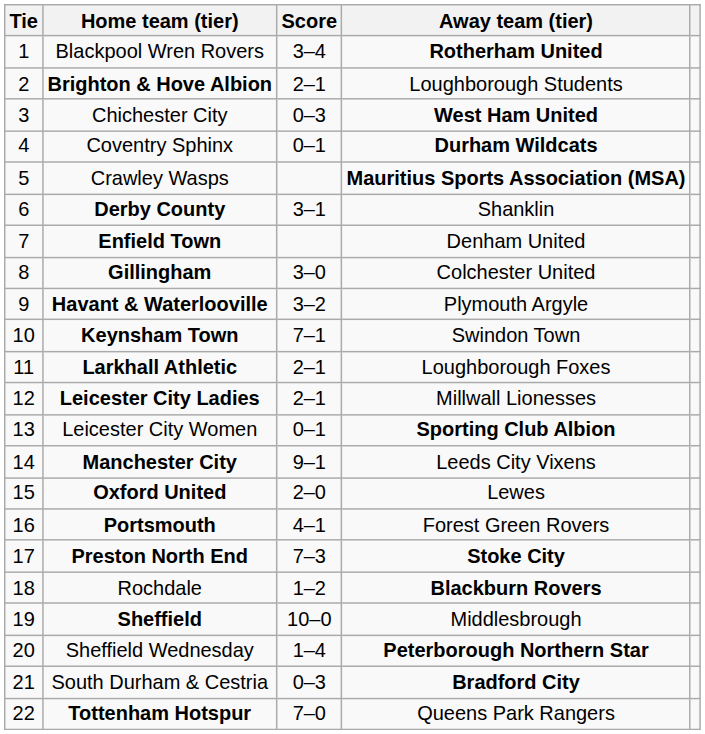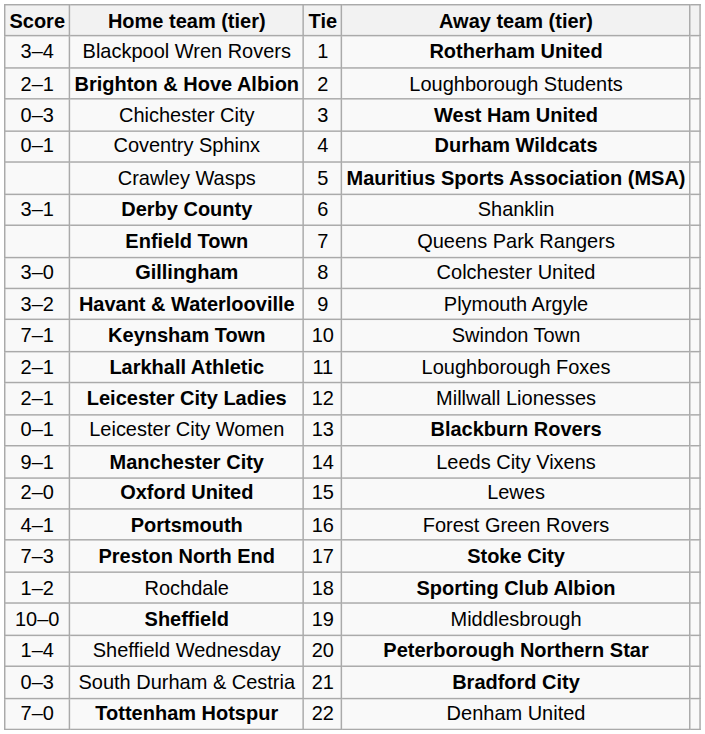columns swapped: Tie <-> Score
Enfield Town | Away team (tier): Denham United -> Queens Park Rangers
Leicester City Women | Away team (tier): Sporting Club Albion -> Blackburn Rovers
Rochdale | Away team (tier): Blackburn Rovers -> Sporting Club Albion
Tottenham Hotspur | Away team (tier): Queens Park Rangers -> Denham United
